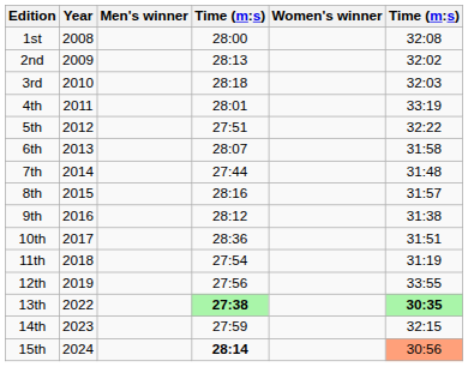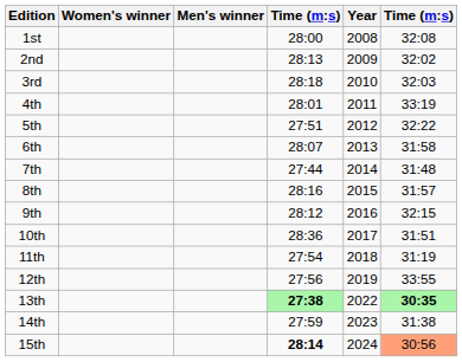columns swapped: Year <-> Women's winner
9th | column 6: 31:38 -> 32:15
14th | column 6: 32:15 -> 31:38
